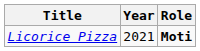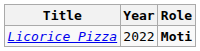Licorice Pizza | Year: 2021 -> 2022
